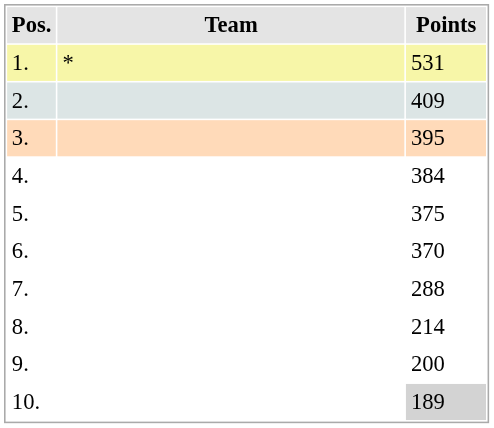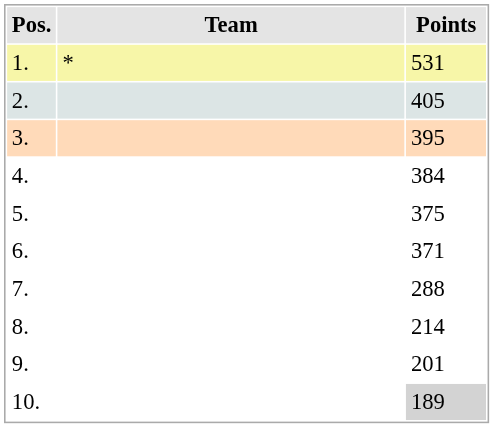2. | Points: 409 -> 405
6. | Points: 370 -> 371
9. | Points: 200 -> 201
